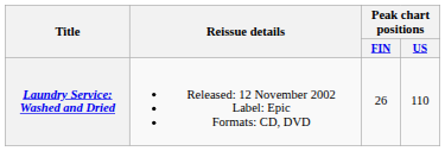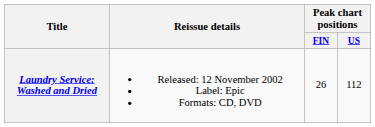Laundry Service: Washed and Dried | Peak chart positions / US: 110 -> 112
